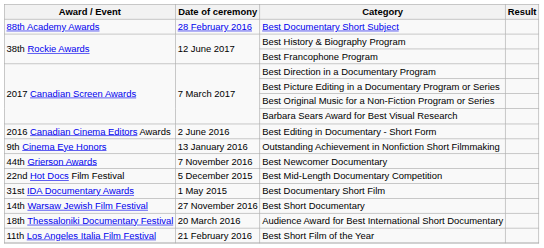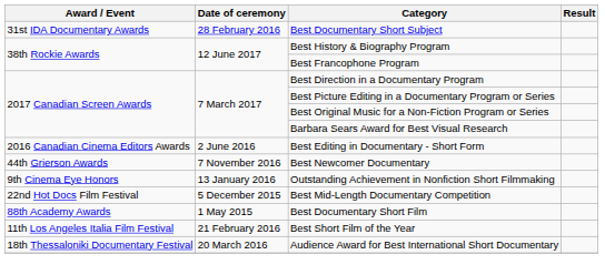Best Documentary Short Subject | Award / Event: 88th Academy Awards -> 31st IDA Documentary Awards
rows swapped: Outstanding Achievement in Nonfiction Short Filmmaking <-> Best Newcomer Documentary
Best Documentary Short Film | Award / Event: 31st IDA Documentary Awards -> 88th Academy Awards
- row: 14th Warsaw Jewish Film Festival | 27 November 2016 | Best Short Documentary
rows swapped: Best Short Film of the Year <-> Audience Award for Best International Short Documentary
